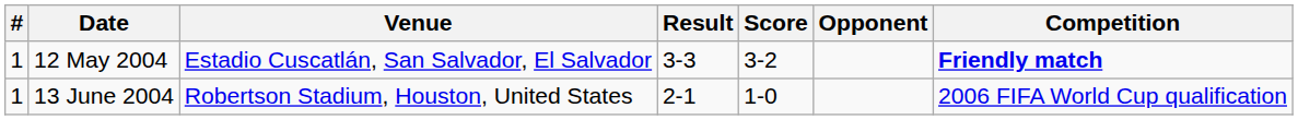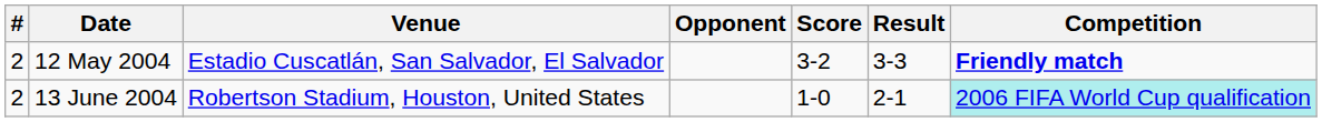columns swapped: Opponent <-> Result
12 May 2004 | #: 1 -> 2
13 June 2004 | #: 1 -> 2
13 June 2004 | Competition: no background -> paleturquoise background
